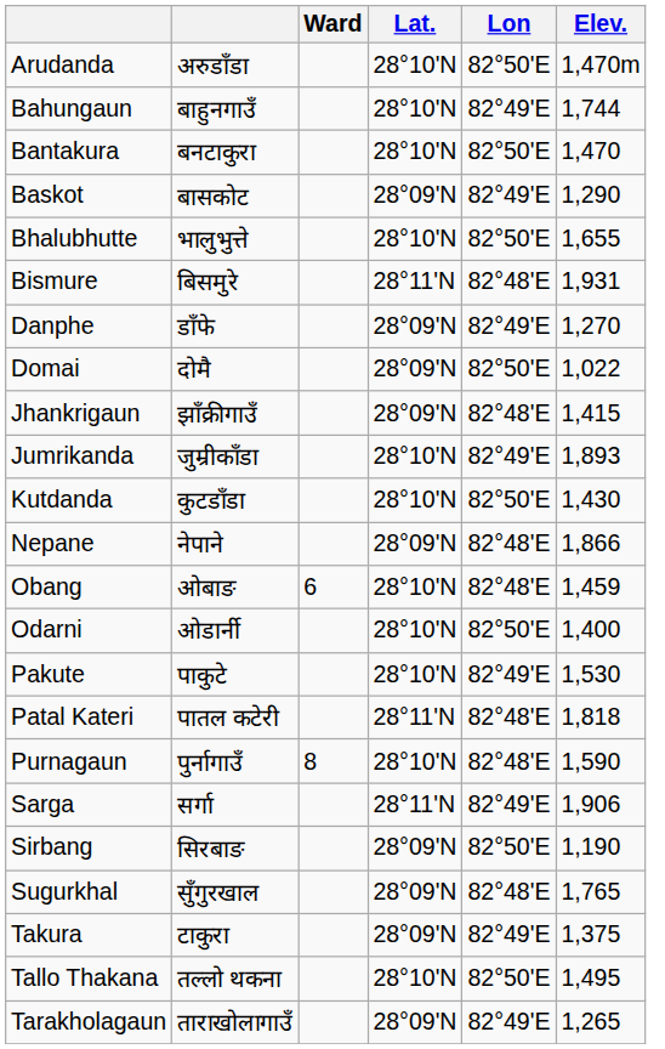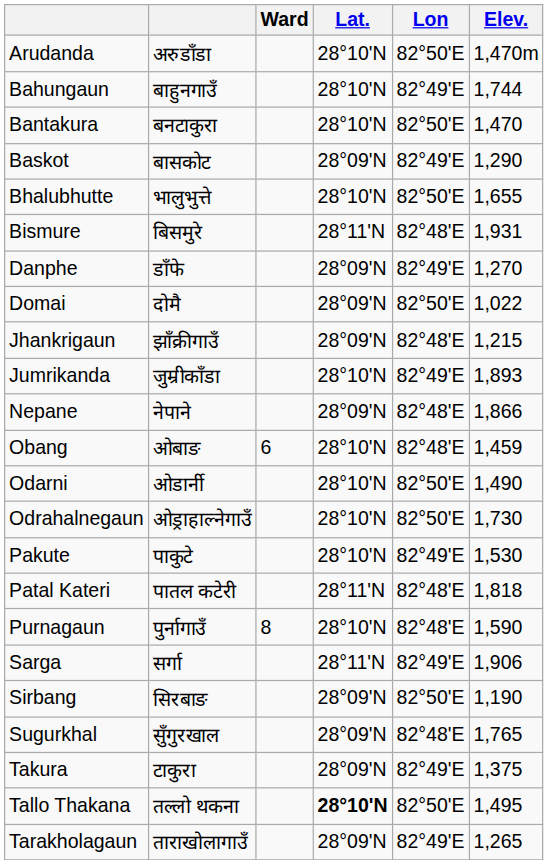Jhankrigaun | Elev.: 1,415 -> 1,215
- row: Kutdanda | कुटडाँडा | 28°10'N | 82°50'E | 1,430
Odarni | Elev.: 1,400 -> 1,490
+ row: Odrahalnegaun | ओड्राहाल्नेगाउँ | 28°10'N | 82°50'E | 1,730
Tallo Thakana | Lat.: normal -> bold
